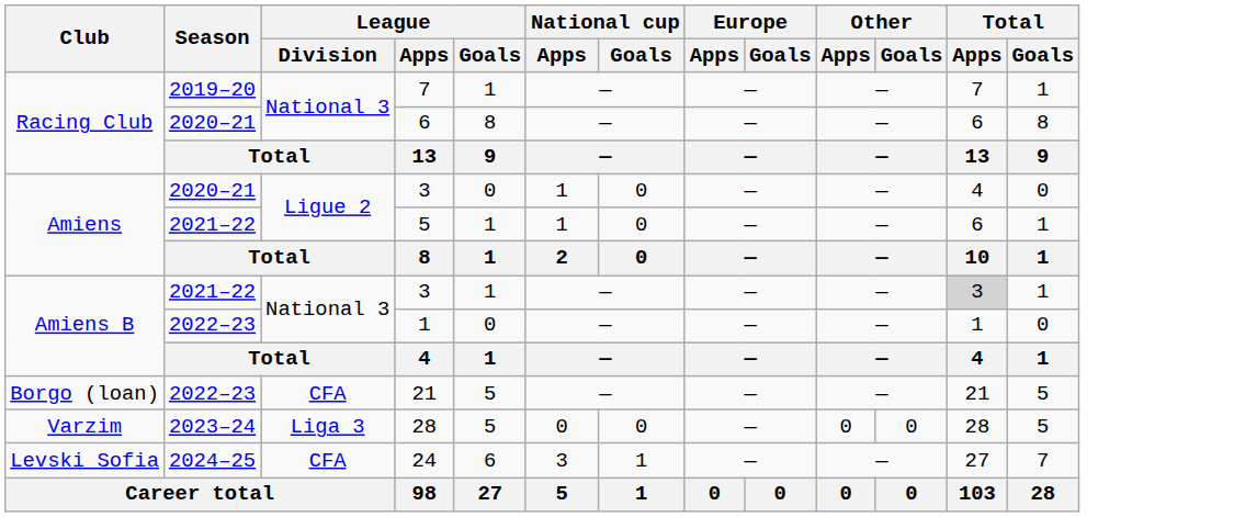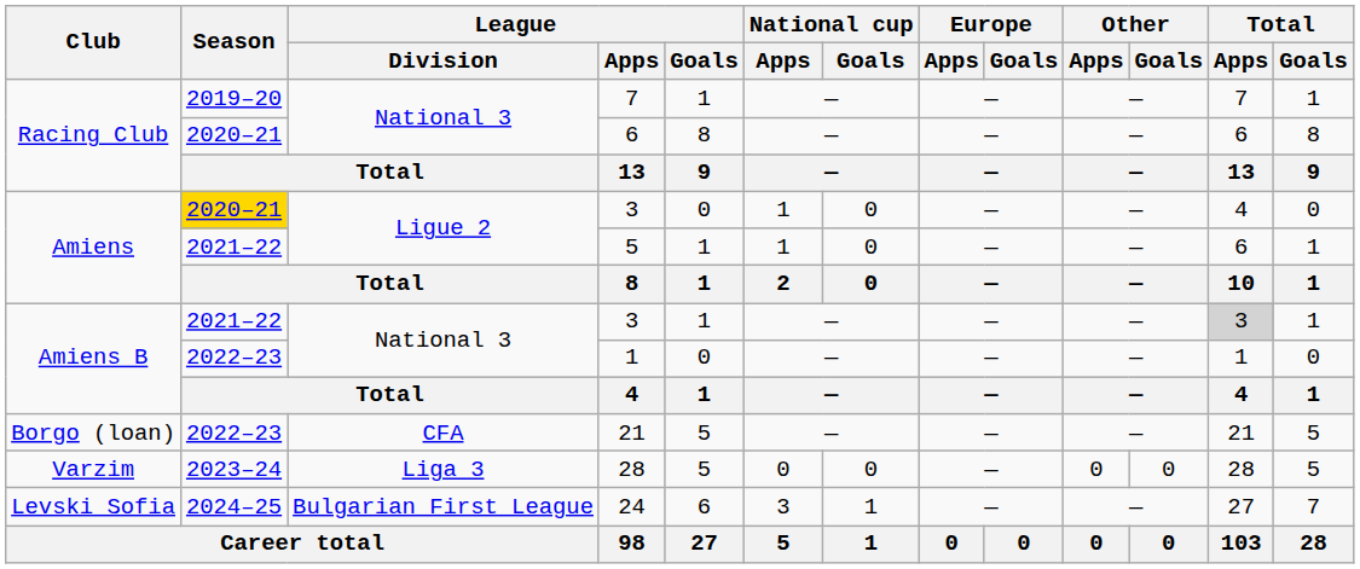Amiens / 3 | Season: no background -> gold background
24 | League / Division: CFA -> Bulgarian First League
